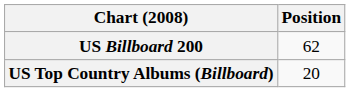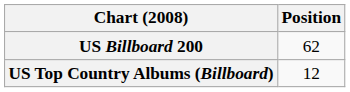US Top Country Albums (Billboard) | Position: 20 -> 12
